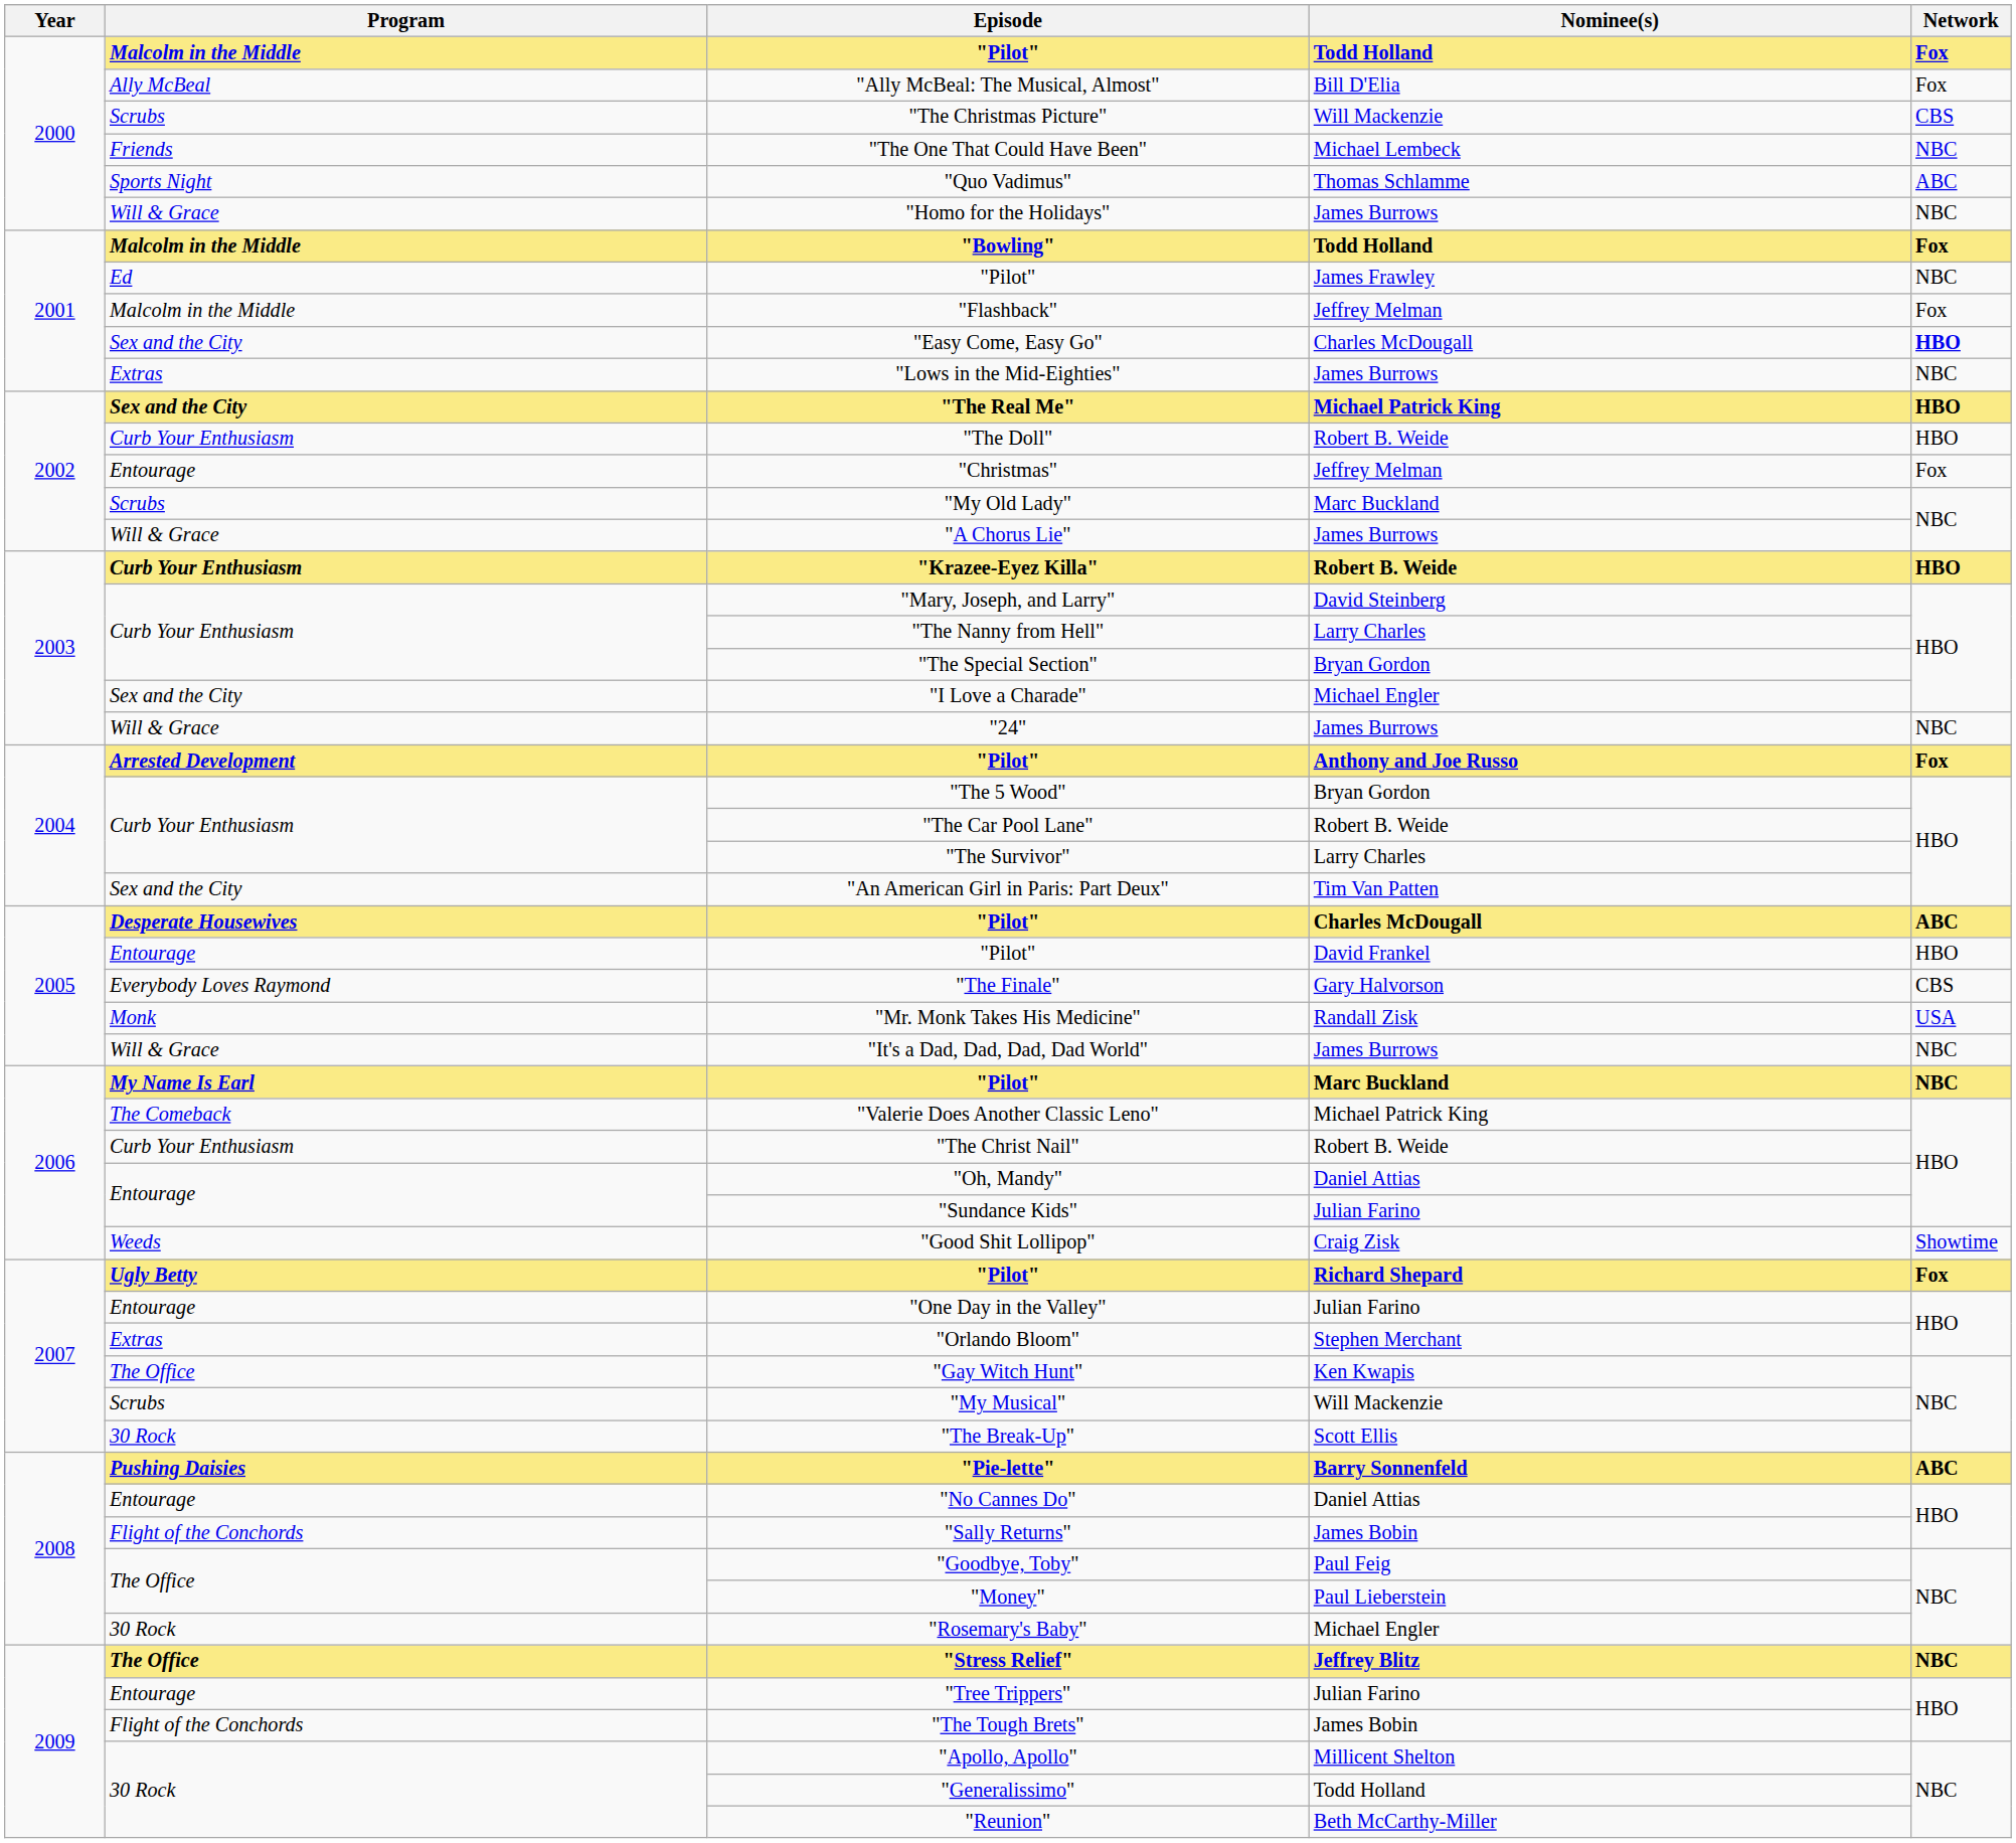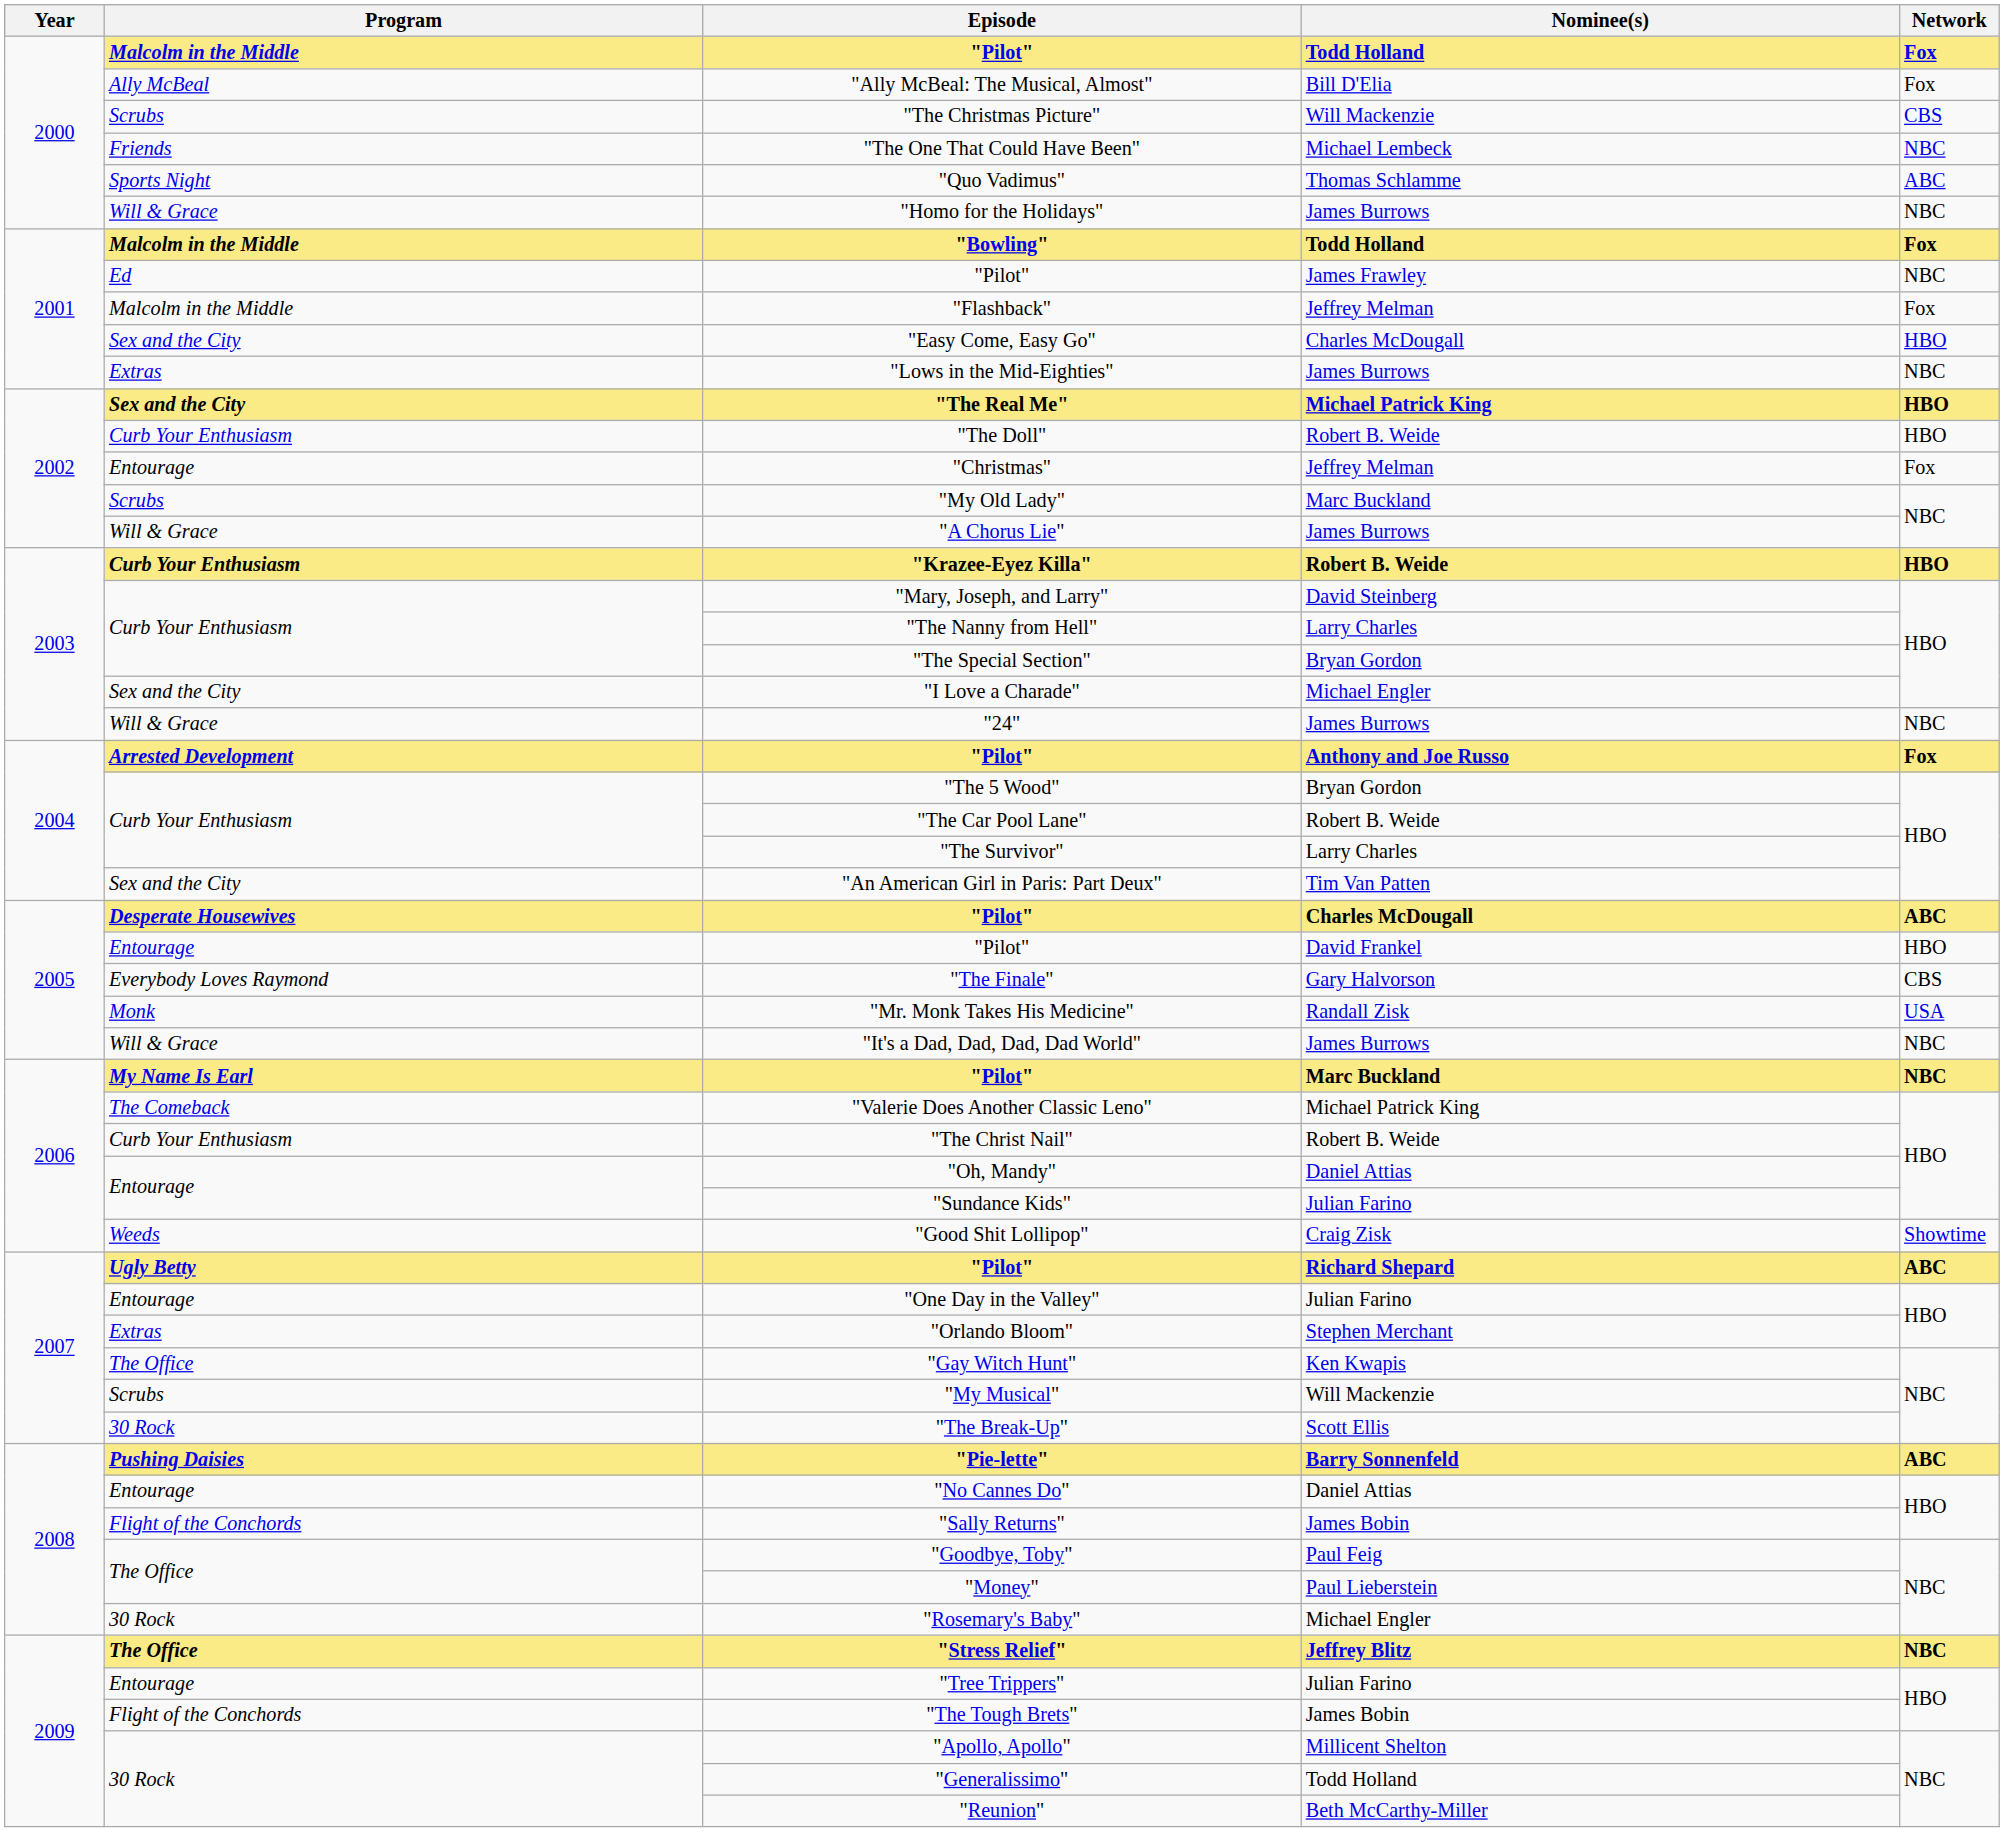"Easy Come, Easy Go" | Network: bold -> normal
"Pilot" / Richard Shepard | Network: Fox -> ABC
